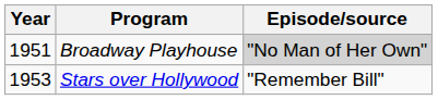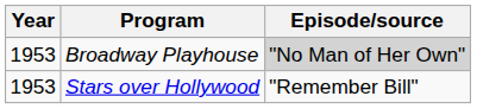Broadway Playhouse | Year: 1951 -> 1953
